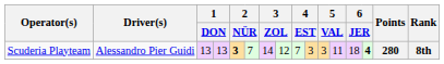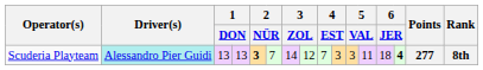Scuderia Playteam | Driver(s): no background -> paleturquoise background
Scuderia Playteam | Points: 280 -> 277
